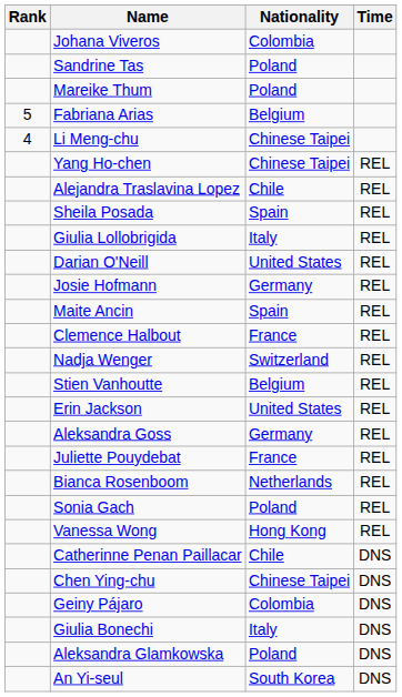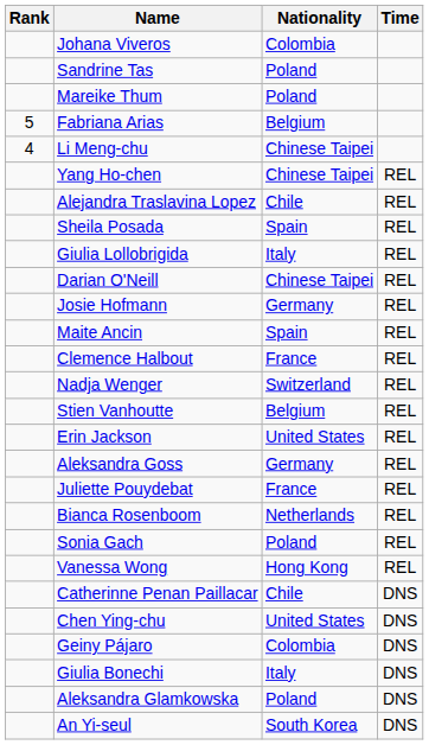Darian O'Neill | Nationality: United States -> Chinese Taipei
Chen Ying-chu | Nationality: Chinese Taipei -> United States
